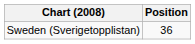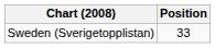Sweden (Sverigetopplistan) | Position: 36 -> 33
